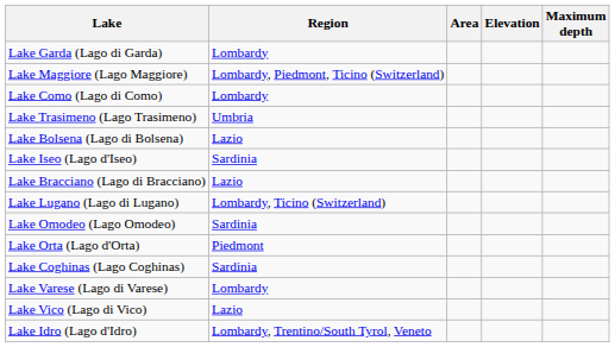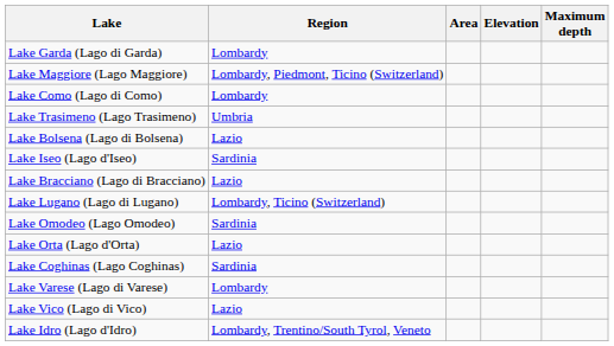Lake Orta (Lago d'Orta) | Region: Piedmont -> Lazio
